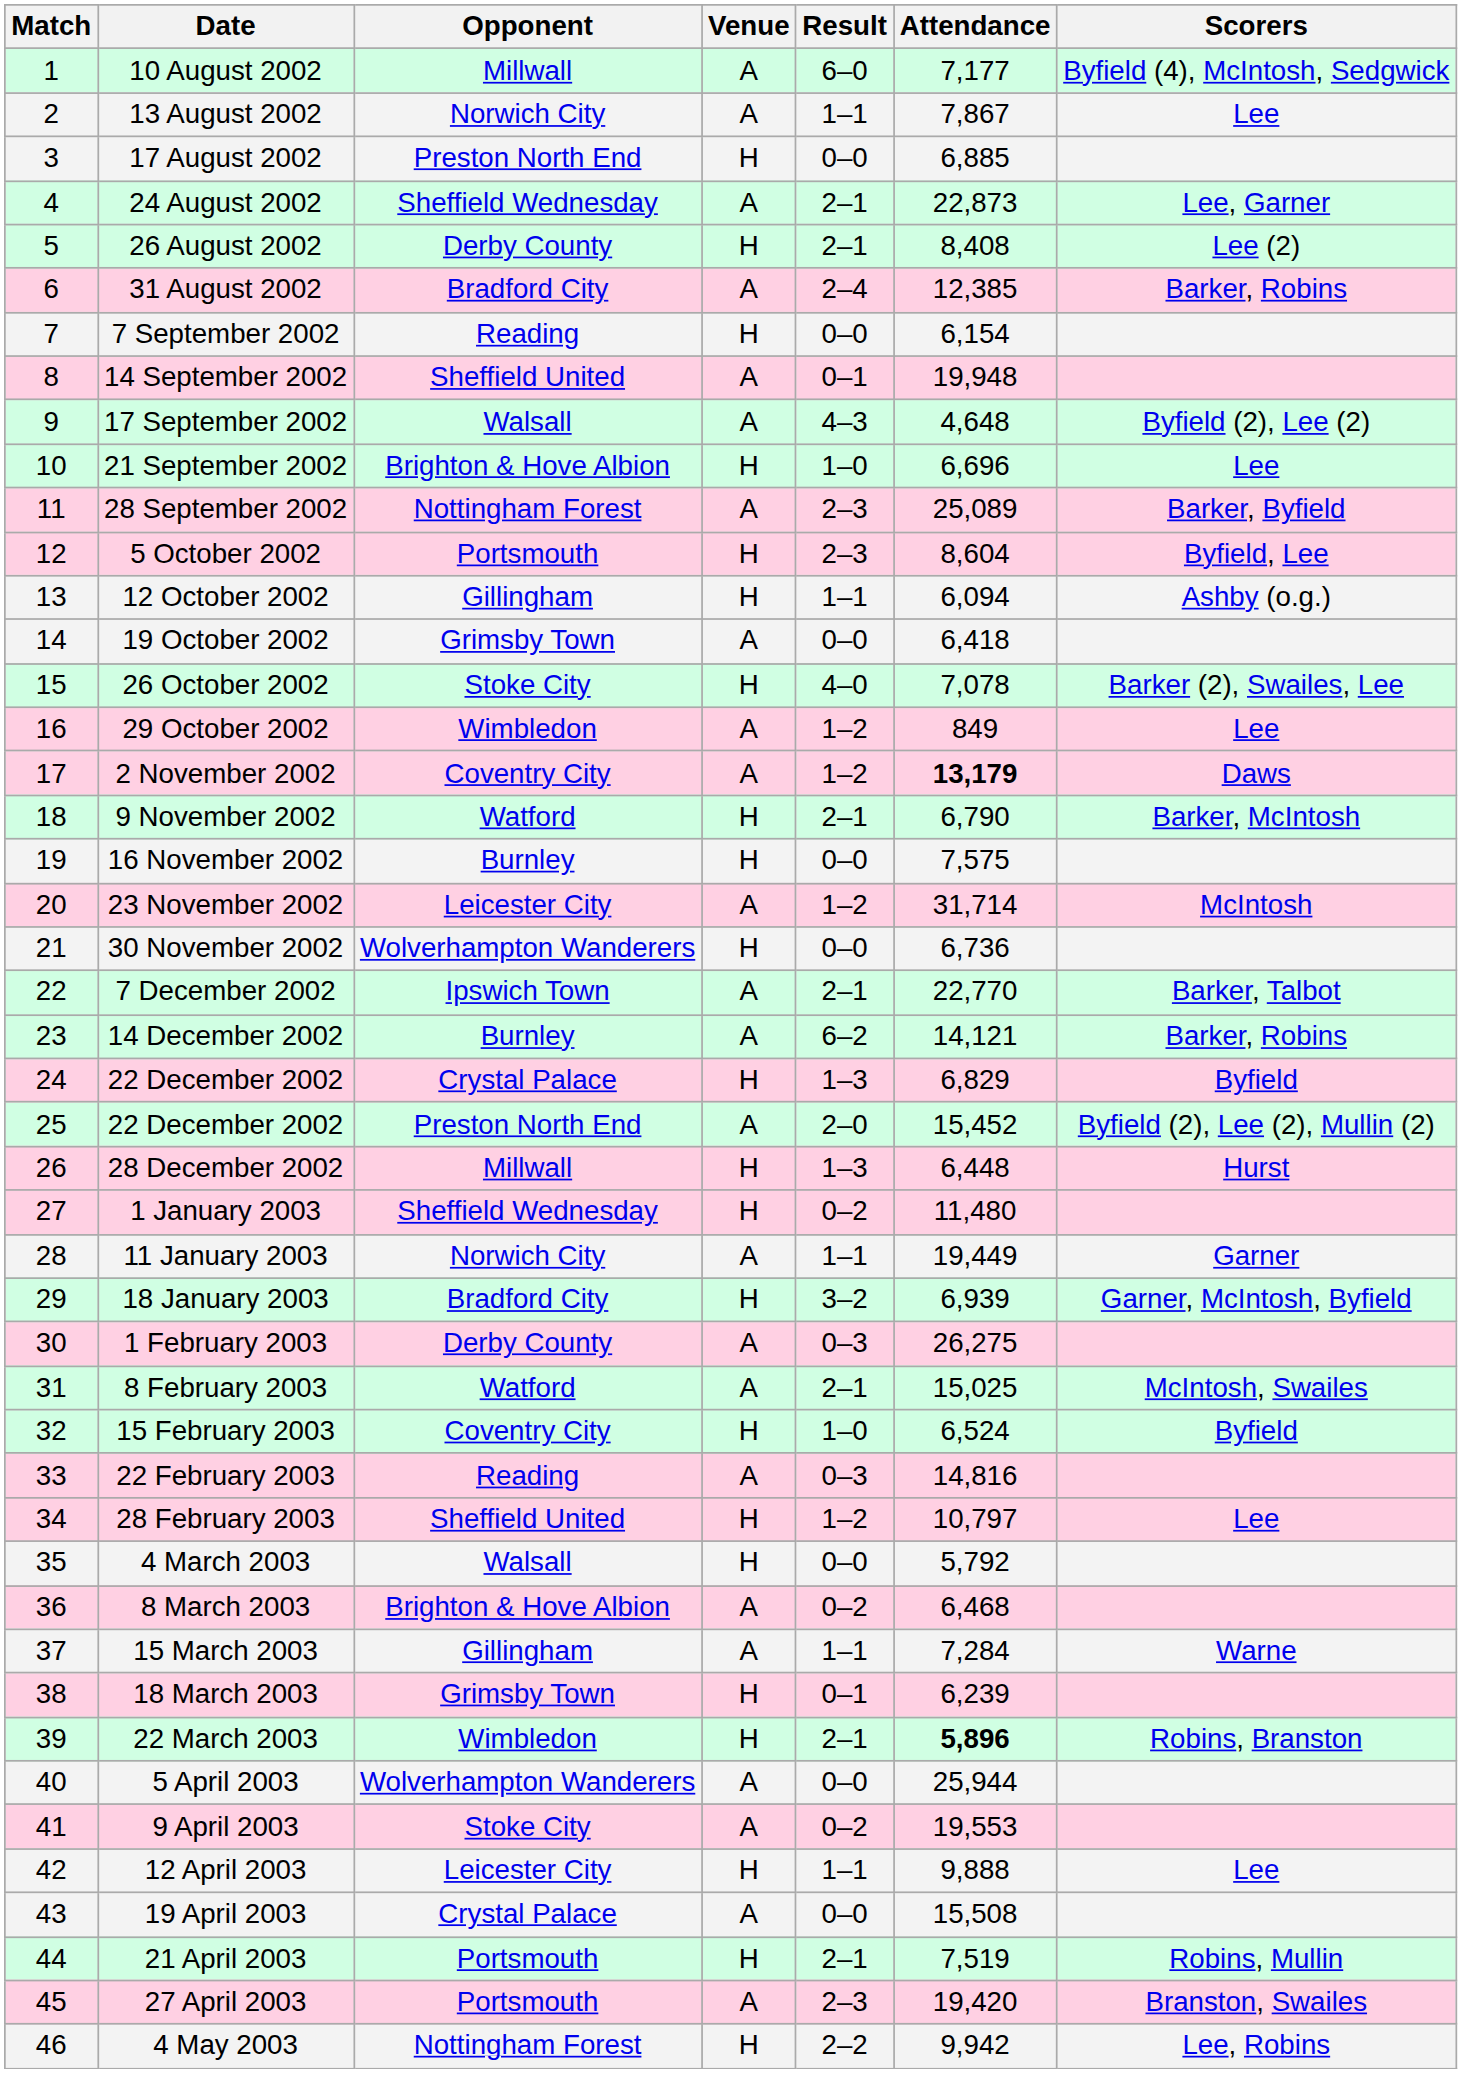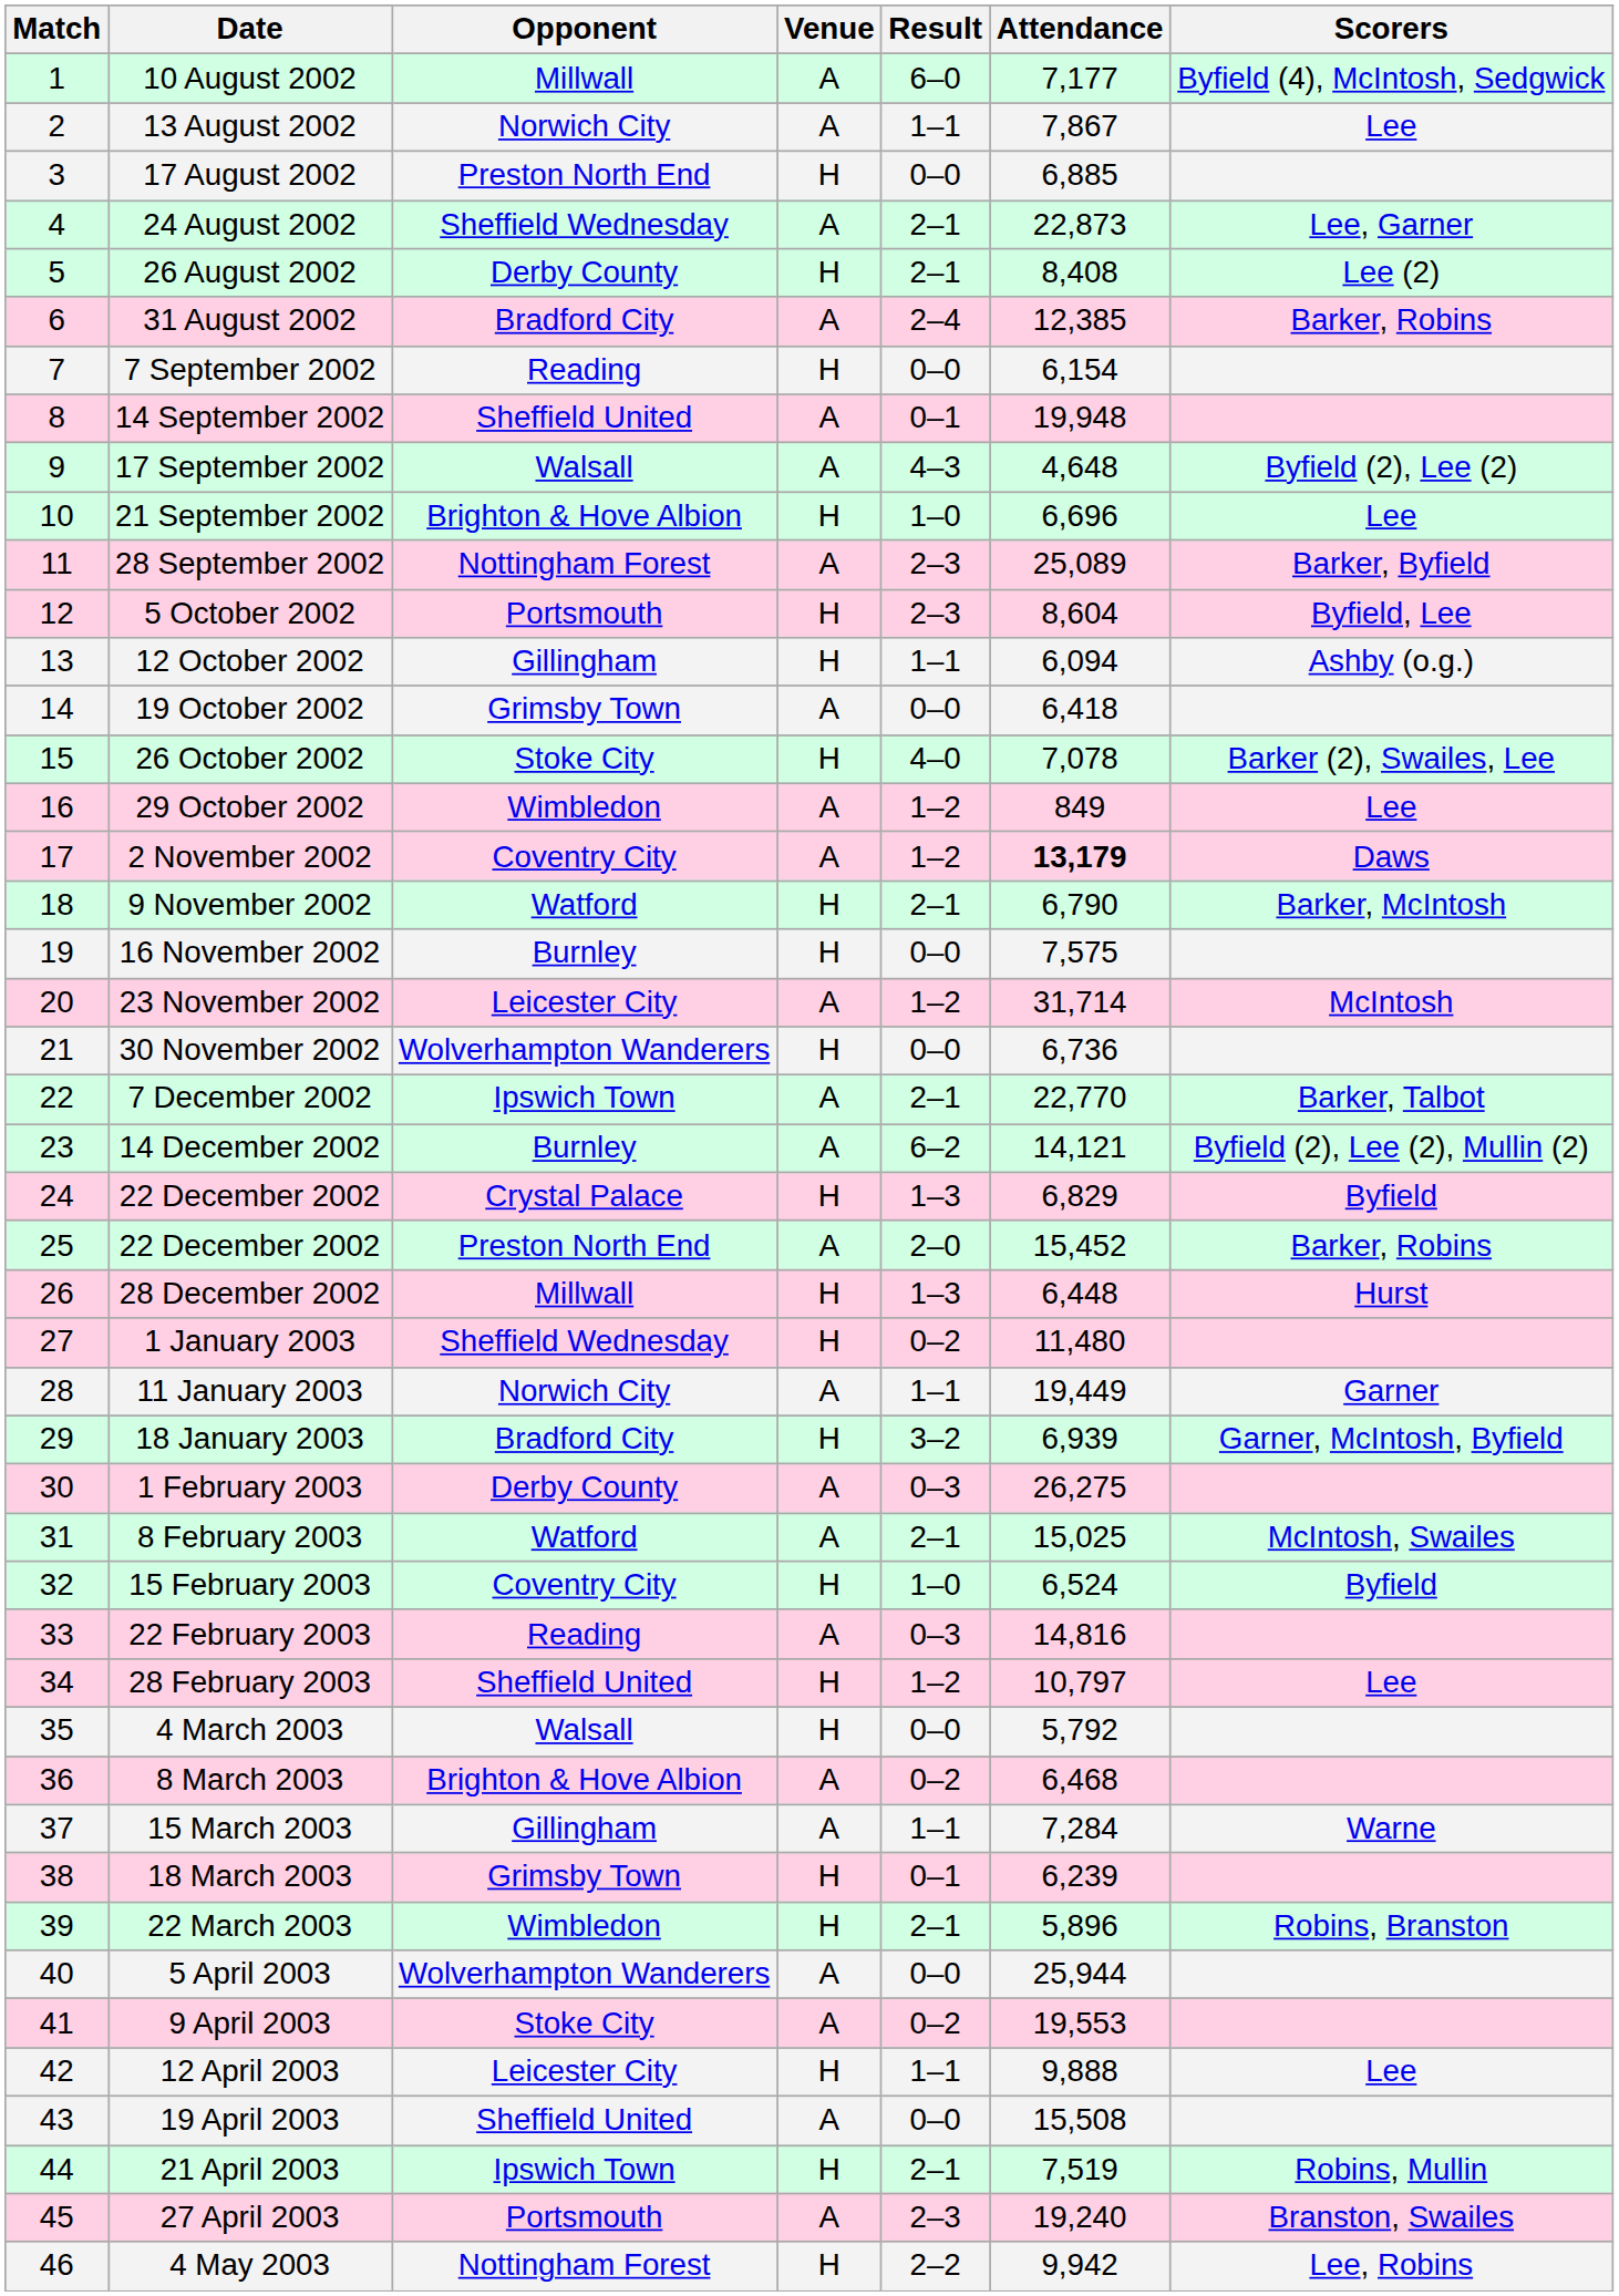14 December 2002 | Scorers: Barker, Robins -> Byfield (2), Lee (2), Mullin (2)
25 / 22 December 2002 | Scorers: Byfield (2), Lee (2), Mullin (2) -> Barker, Robins
22 March 2003 | Attendance: bold -> normal
19 April 2003 | Opponent: Crystal Palace -> Sheffield United
21 April 2003 | Opponent: Portsmouth -> Ipswich Town
27 April 2003 | Attendance: 19,420 -> 19,240
